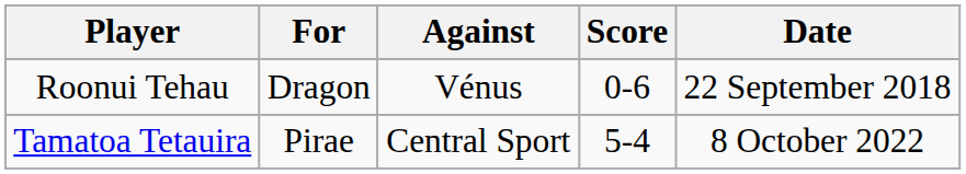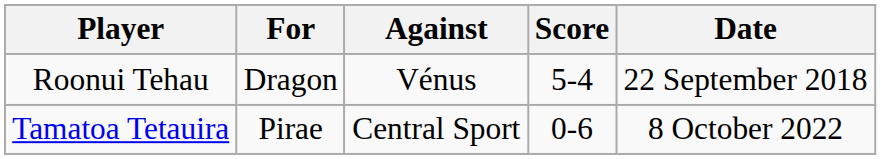Roonui Tehau | Score: 0-6 -> 5-4
Tamatoa Tetauira | Score: 5-4 -> 0-6
